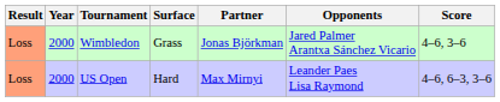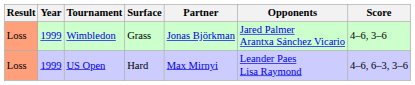Wimbledon | Year: 2000 -> 1999
US Open | Year: 2000 -> 1999
